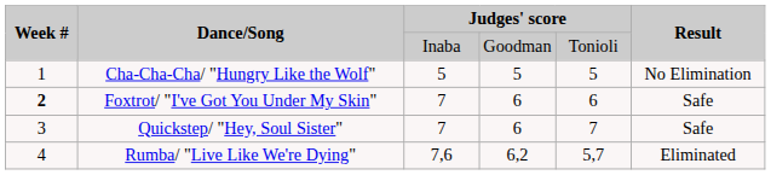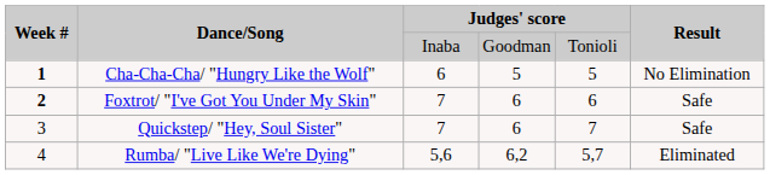Cha-Cha-Cha/ "Hungry Like the Wolf" | Week #: normal -> bold
Cha-Cha-Cha/ "Hungry Like the Wolf" | column 3: 5 -> 6
Rumba/ "Live Like We're Dying" | column 3: 7,6 -> 5,6
